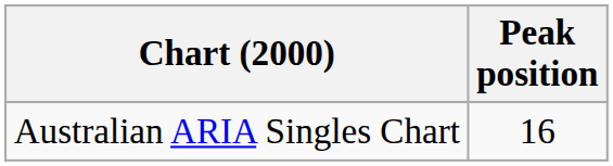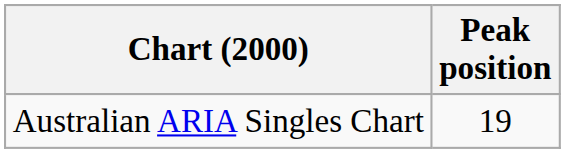Australian ARIA Singles Chart | Peak position: 16 -> 19
